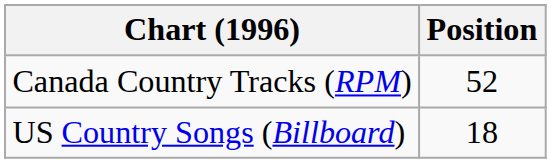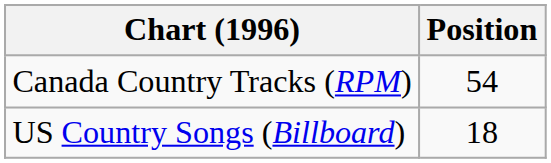Canada Country Tracks (RPM) | Position: 52 -> 54
